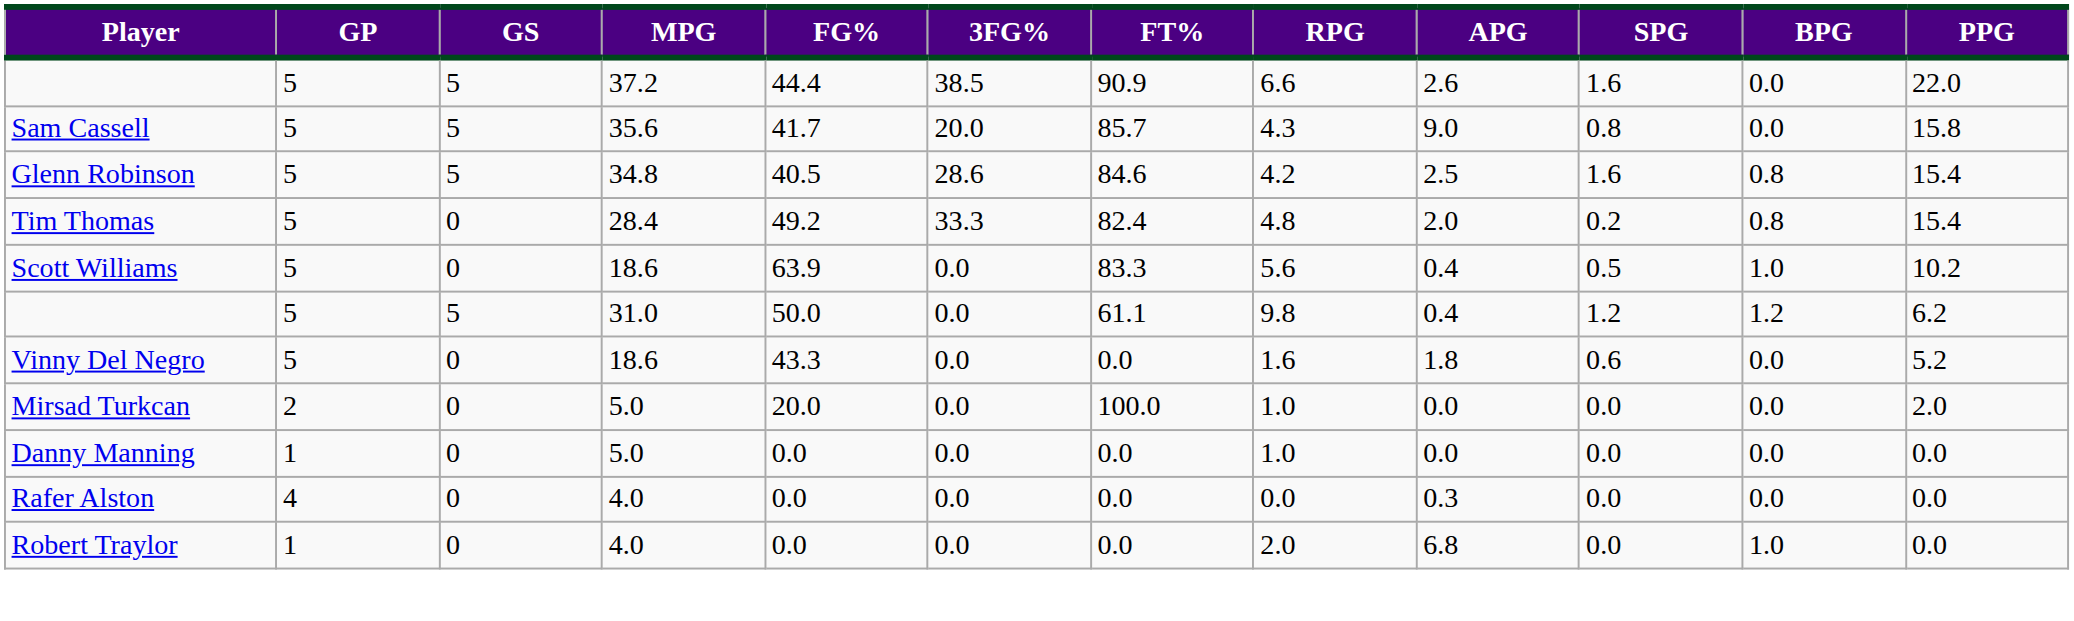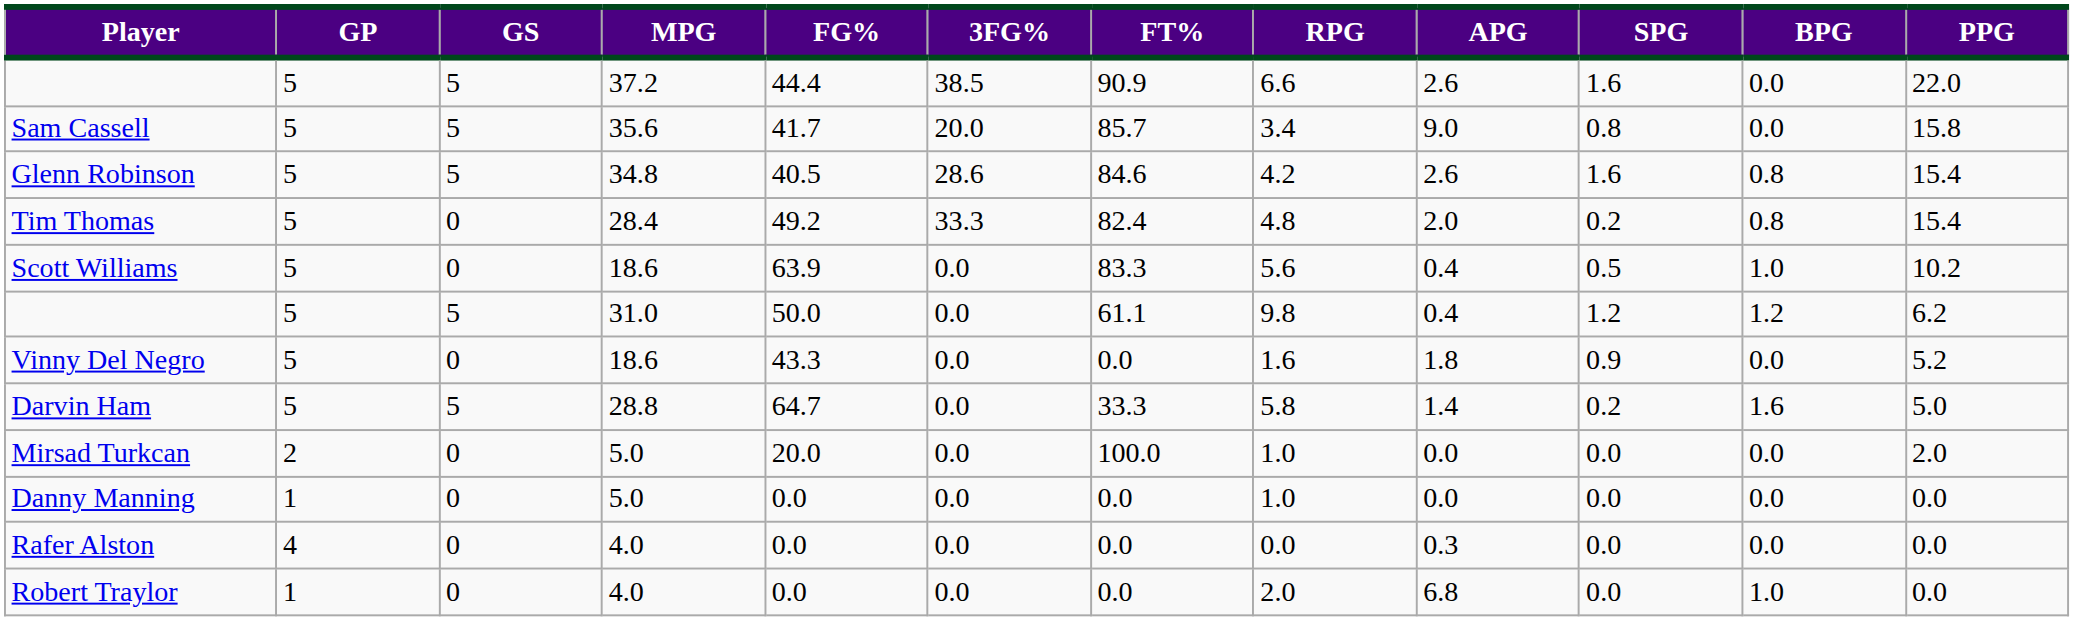Sam Cassell | RPG: 4.3 -> 3.4
Glenn Robinson | APG: 2.5 -> 2.6
Vinny Del Negro | SPG: 0.6 -> 0.9
+ row: Darvin Ham | 5 | 5 | 28.8 | 64.7 | 0.0 | 33.3 | 5.8 | 1.4 | 0.2 | 1.6 | 5.0
